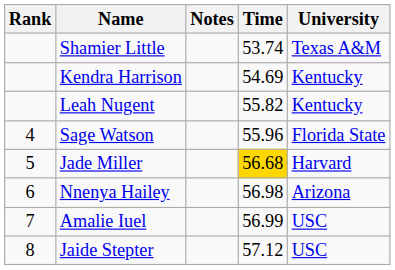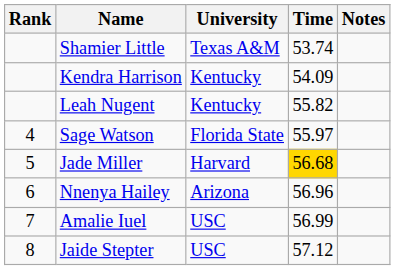columns swapped: University <-> Notes
Kendra Harrison | Time: 54.69 -> 54.09
Sage Watson | Time: 55.96 -> 55.97
Nnenya Hailey | Time: 56.98 -> 56.96
